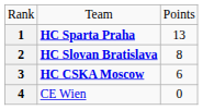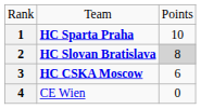1 | column 3: 13 -> 10
2 | column 3: no background -> lightgrey background
